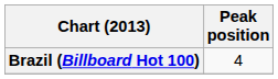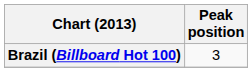Brazil (Billboard Hot 100) | Peak position: 4 -> 3
